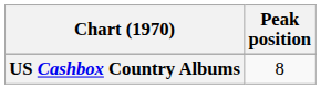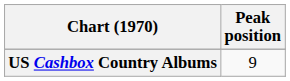US Cashbox Country Albums | Peak position: 8 -> 9
